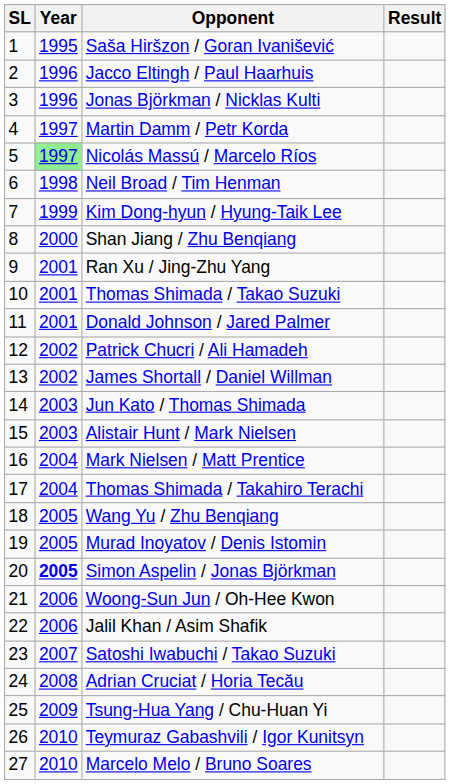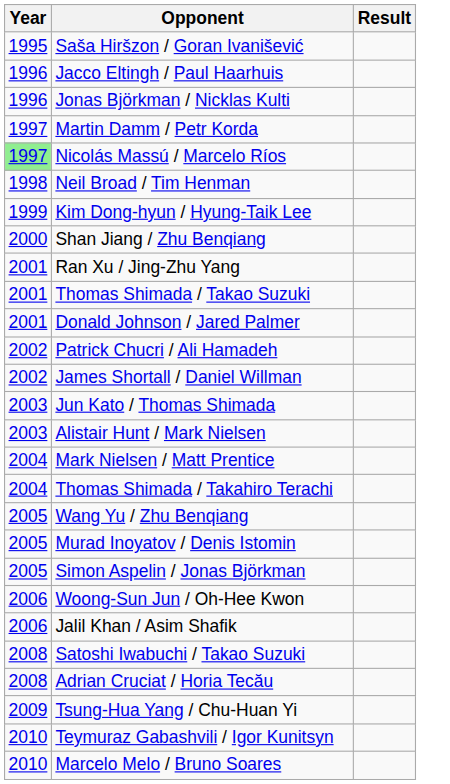- column: SL | 1 | 2 | 3 | 4 | 5 | 6 | 7 | 8 | 9 | 10 | 11 | 12 | 13 | 14 | 15 | 16 | 17 | 18 | 19 | 20 | 21 | 22 | 23 | 24 | 25 | 26 | 27
Simon Aspelin / Jonas Björkman | Year: bold -> normal
Satoshi Iwabuchi / Takao Suzuki | Year: 2007 -> 2008
